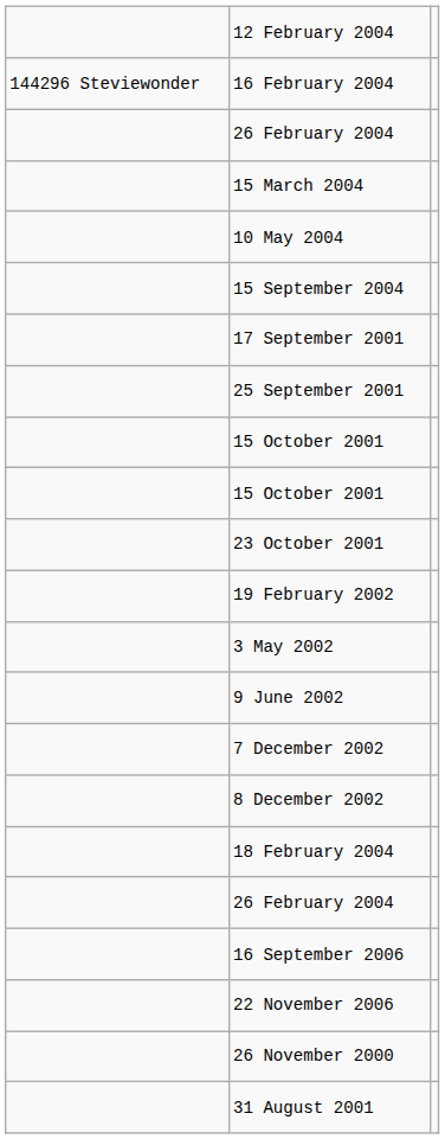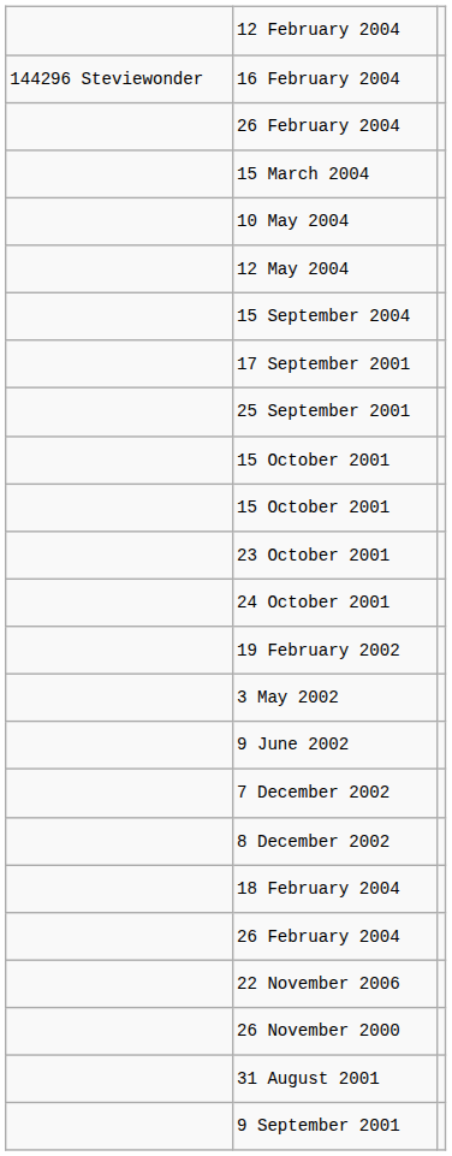+ row: 12 May 2004
+ row: 24 October 2001
- row: 16 September 2006
+ row: 9 September 2001
